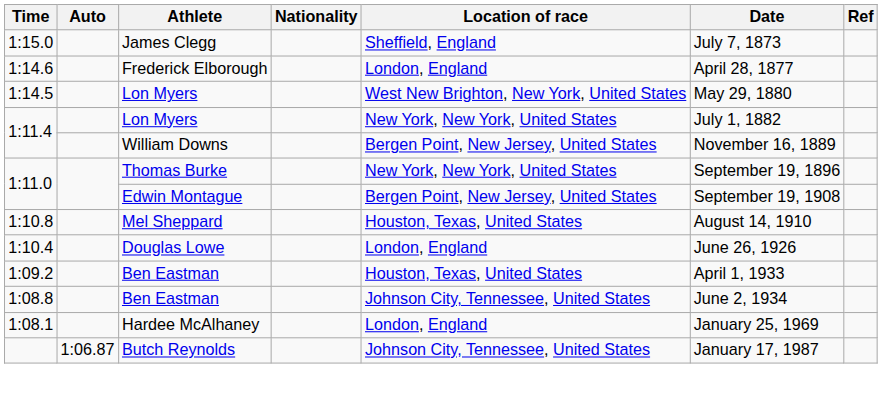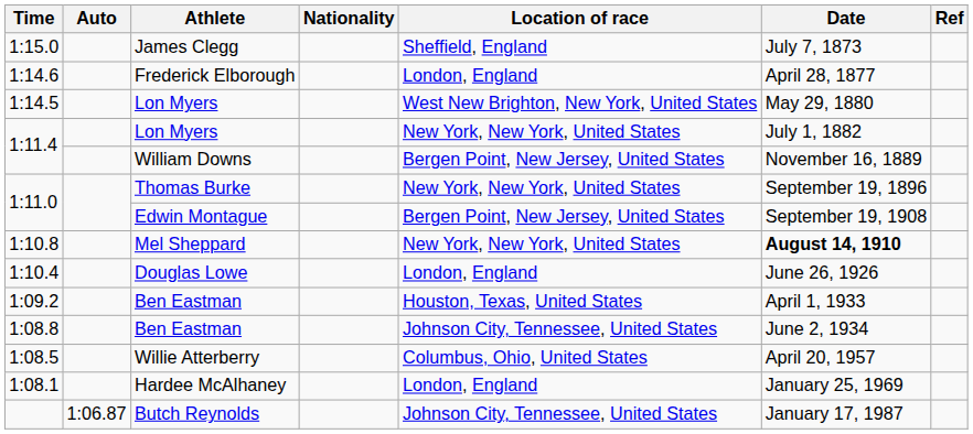1:10.8 | Location of race: Houston, Texas, United States -> New York, New York, United States
1:10.8 | Date: normal -> bold
+ row: 1:08.5 | Willie Atterberry | Columbus, Ohio, United States | April 20, 1957
